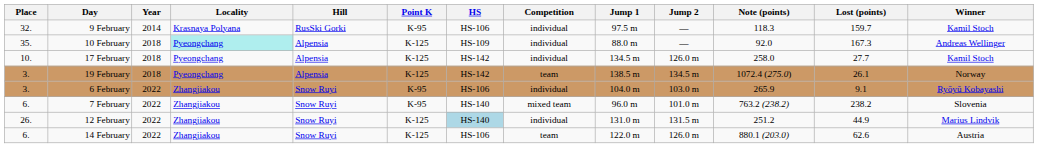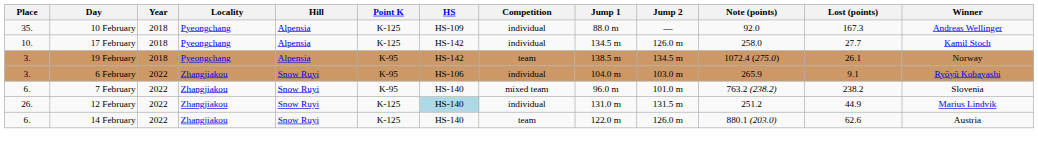- row: 32. | 9 February | 2014 | Krasnaya Polyana | RusSki Gorki | K-95 | HS-106 | individual | 97.5 m | — | 118.3 | 159.7 | Kamil Stoch
10 February | Locality: paleturquoise background -> no background
19 February | Point K: K-125 -> K-95
14 February | HS: HS-106 -> HS-140
